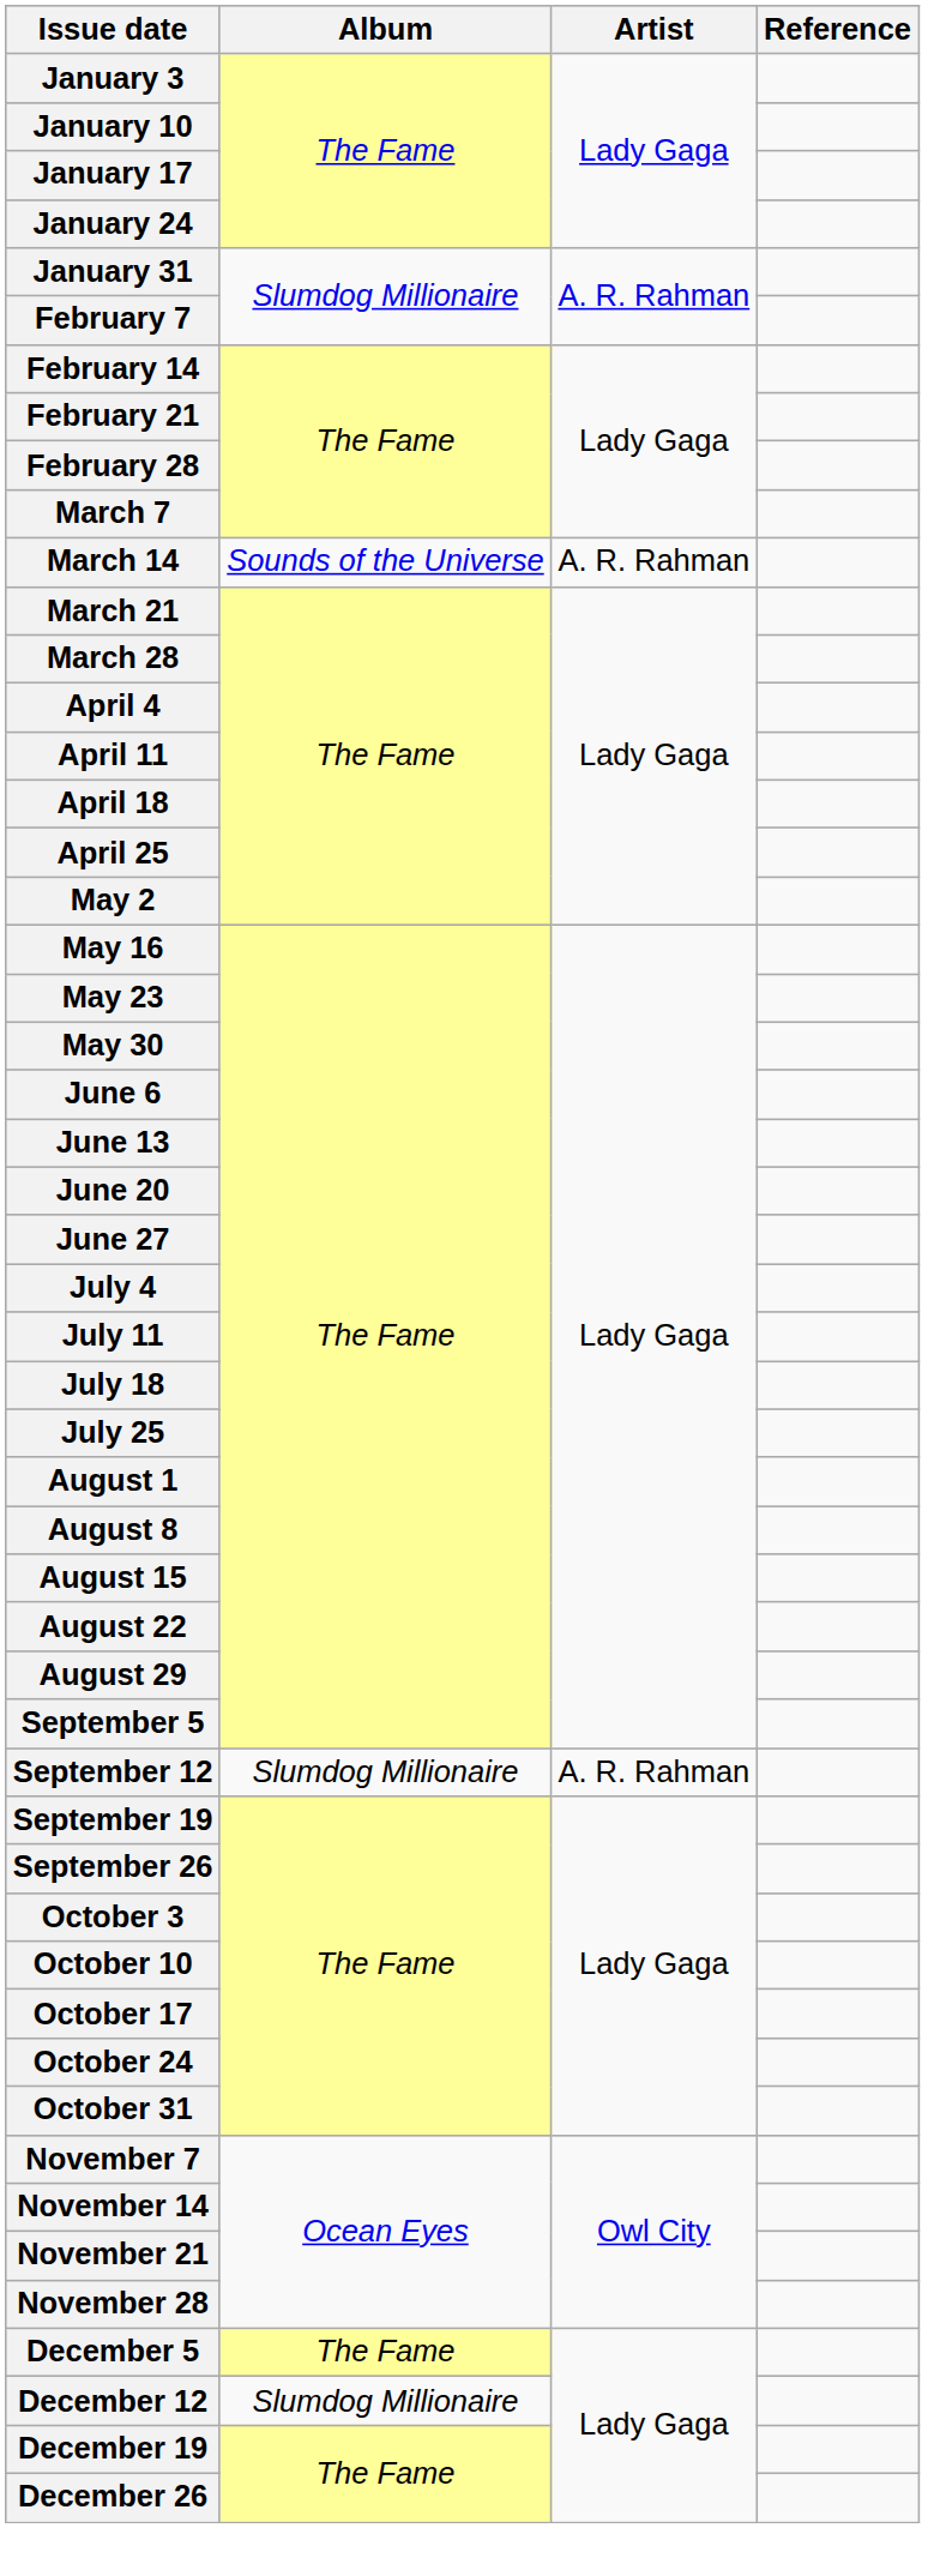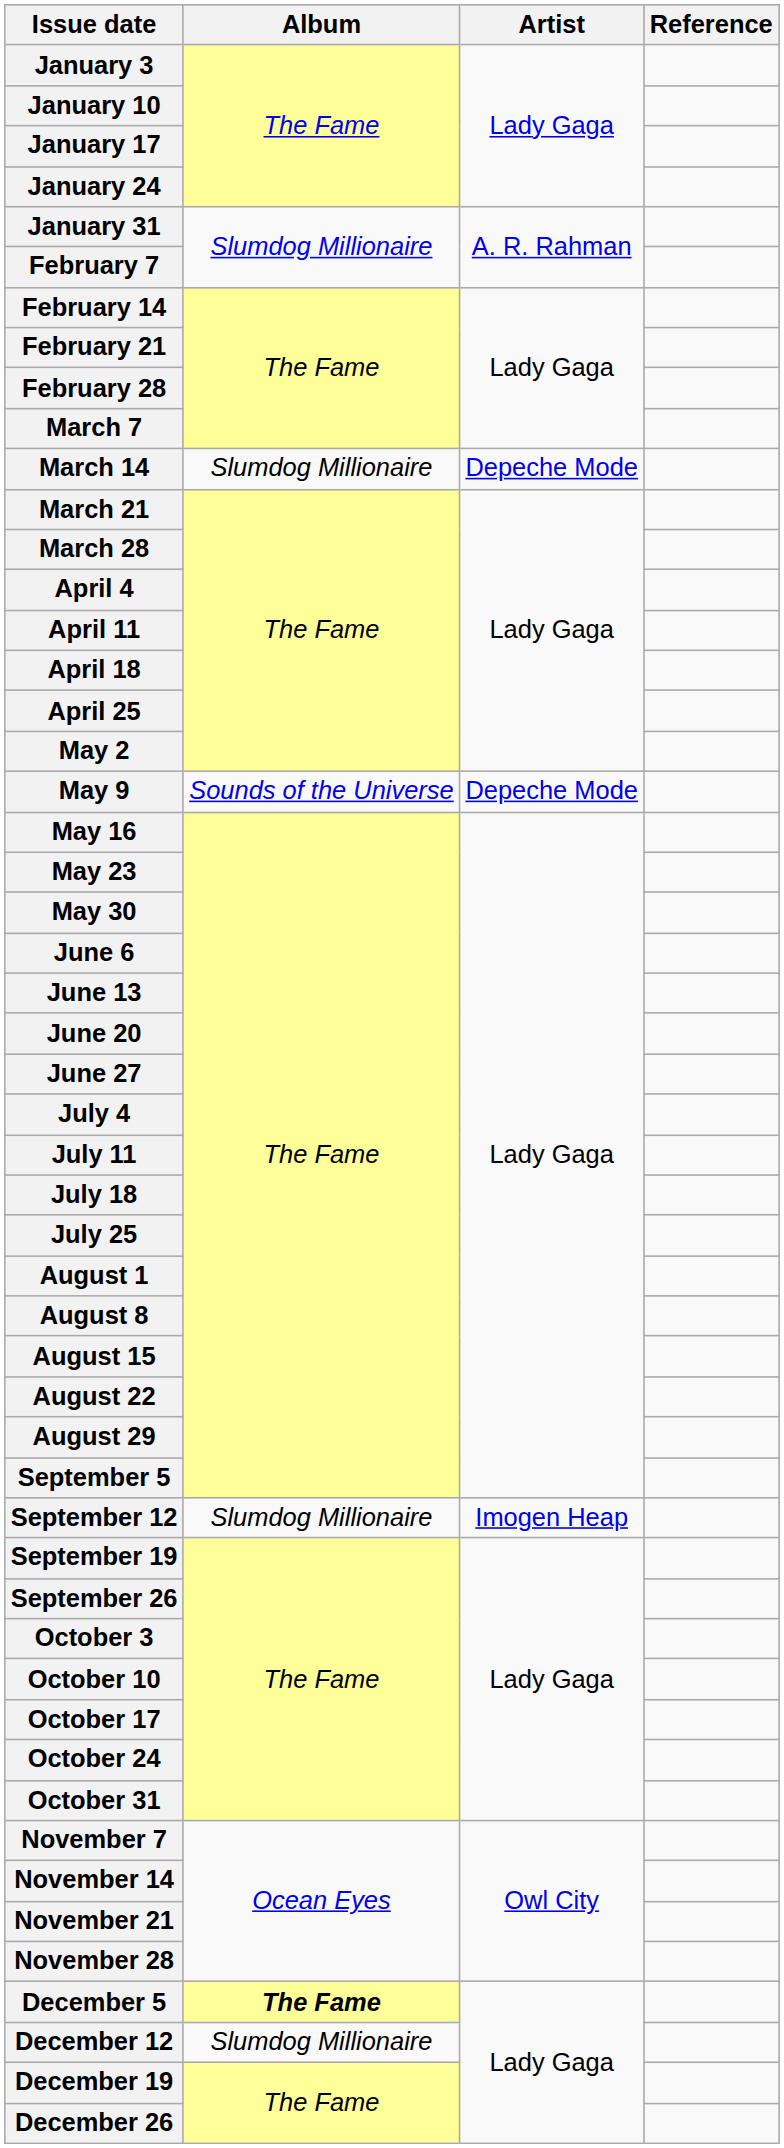March 14 | Album: Sounds of the Universe -> Slumdog Millionaire
March 14 | Artist: A. R. Rahman -> Depeche Mode
+ row: May 9 | Sounds of the Universe | Depeche Mode
September 12 | Artist: A. R. Rahman -> Imogen Heap
December 5 | Album: normal -> bold
